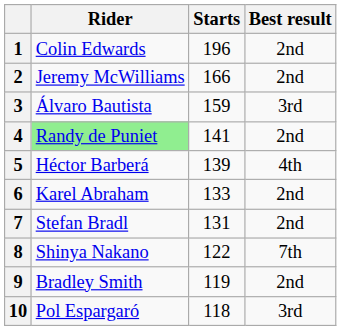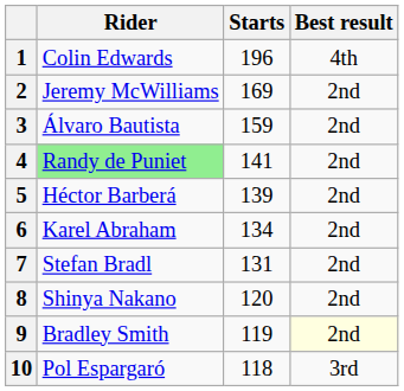1 | Best result: 2nd -> 4th
2 | Starts: 166 -> 169
3 | Best result: 3rd -> 2nd
5 | Best result: 4th -> 2nd
6 | Starts: 133 -> 134
8 | Starts: 122 -> 120
8 | Best result: 7th -> 2nd
9 | Best result: no background -> lightyellow background
